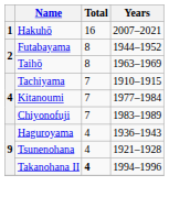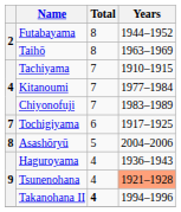- row: 1 | Hakuhō | 16 | 2007–2021
+ row: 7 | Tochigiyama | 6 | 1917–1925
+ row: 8 | Asashōryū | 5 | 2004–2006
Tsunenohana | Years: no background -> lightsalmon background
